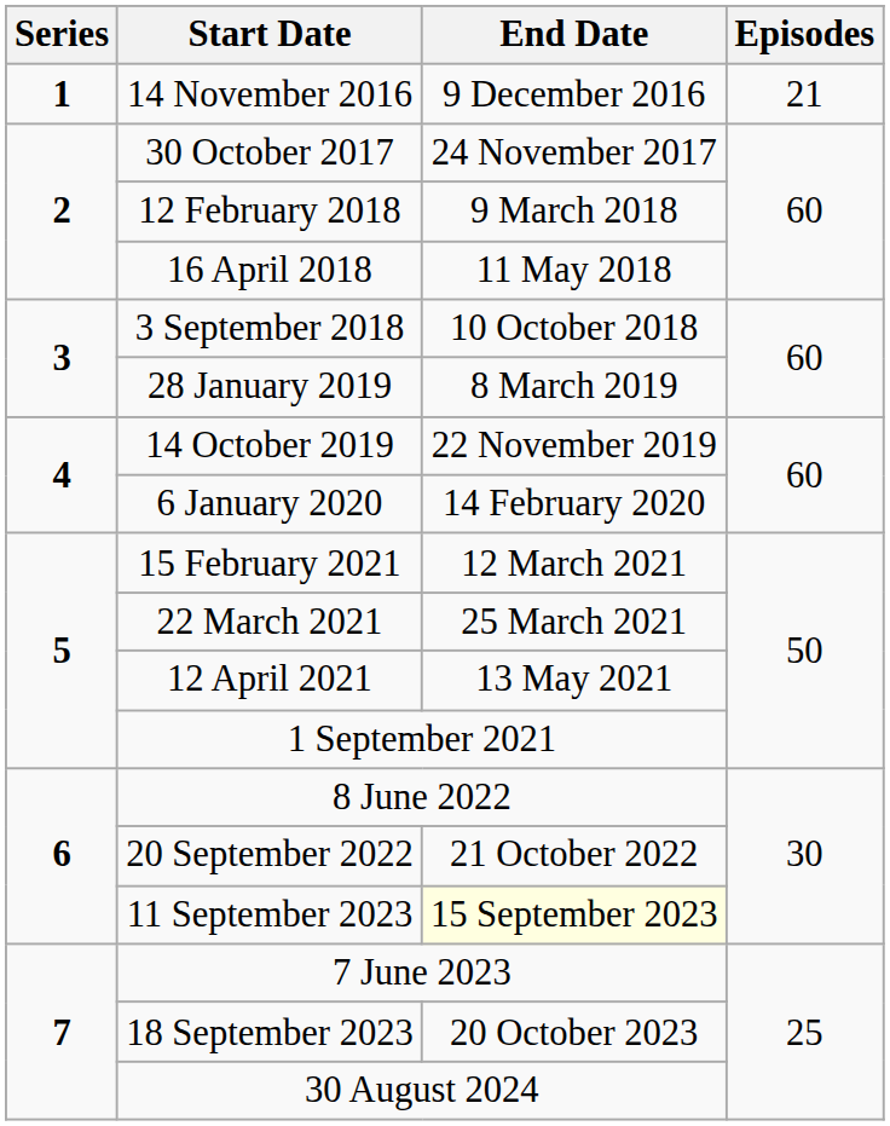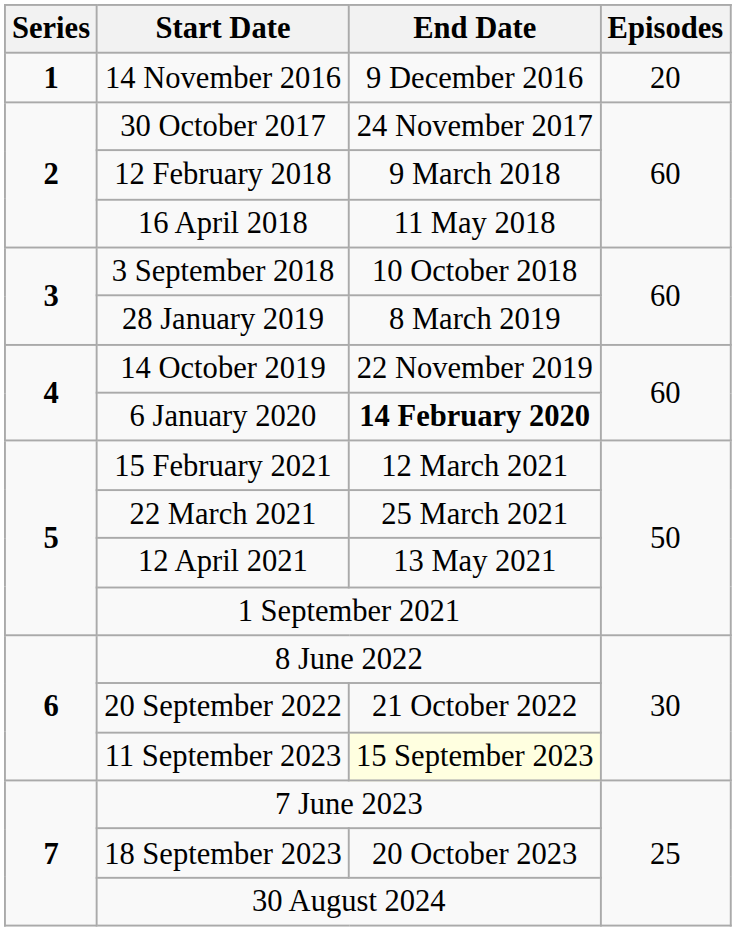14 November 2016 | Episodes: 21 -> 20
6 January 2020 | End Date: normal -> bold
